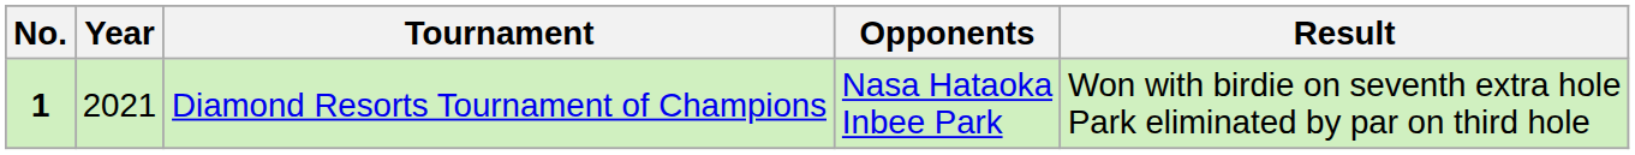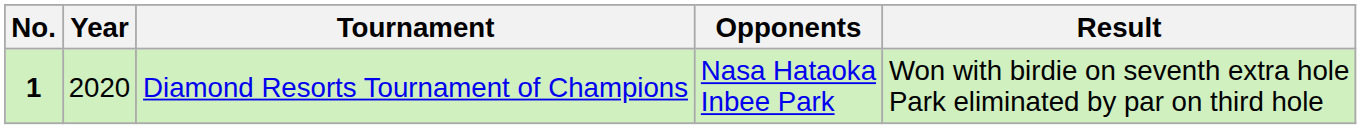Diamond Resorts Tournament of Champions | Year: 2021 -> 2020
